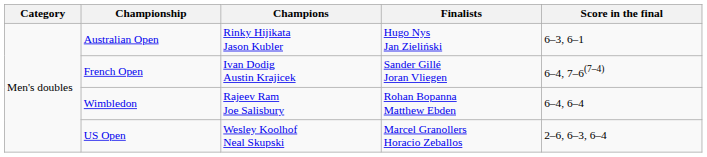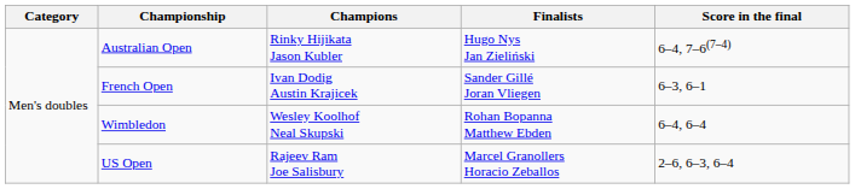Australian Open | Score in the final: 6–3, 6–1 -> 6–4, 7–6(7–4)
French Open | Score in the final: 6–4, 7–6(7–4) -> 6–3, 6–1
Wimbledon | Champions: Rajeev Ram Joe Salisbury -> Wesley Koolhof Neal Skupski
US Open | Champions: Wesley Koolhof Neal Skupski -> Rajeev Ram Joe Salisbury
